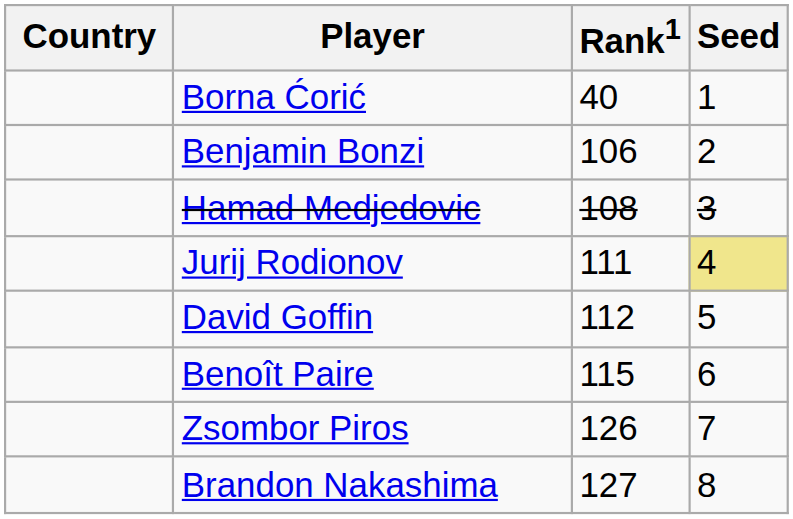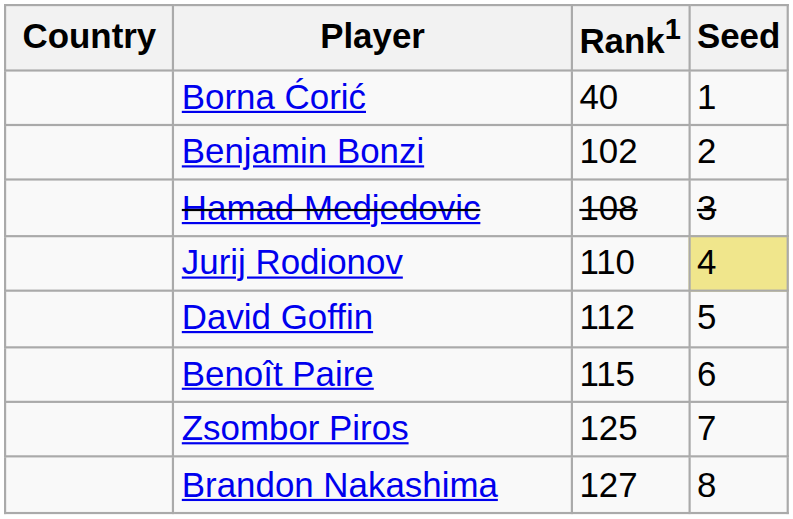Benjamin Bonzi | Rank1: 106 -> 102
Jurij Rodionov | Rank1: 111 -> 110
Zsombor Piros | Rank1: 126 -> 125
